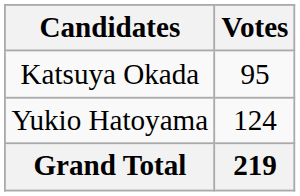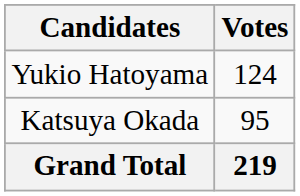rows swapped: Yukio Hatoyama <-> Katsuya Okada
